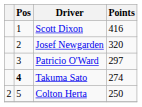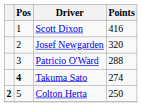Patricio O'Ward | Points: 297 -> 288
Colton Herta | column 1: normal -> bold
